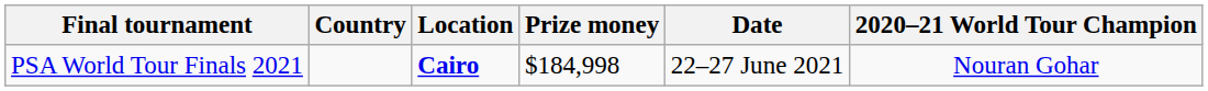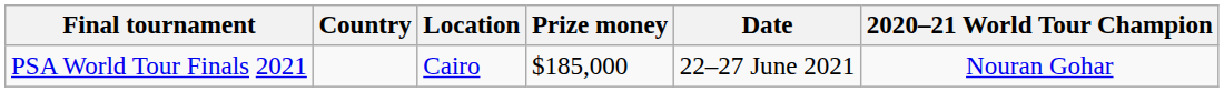PSA World Tour Finals 2021 | Location: bold -> normal
PSA World Tour Finals 2021 | Prize money: $184,998 -> $185,000
